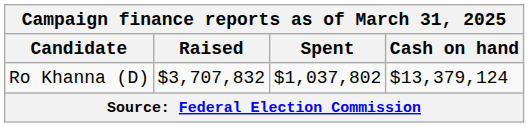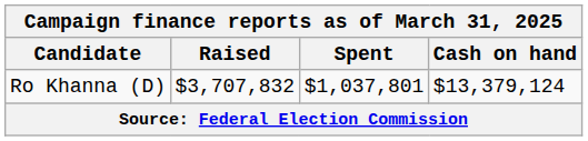Ro Khanna (D) | Spent: $1,037,802 -> $1,037,801
